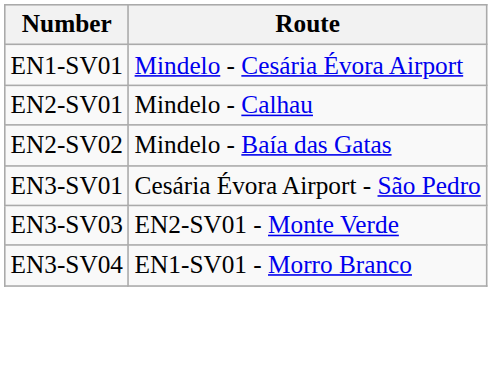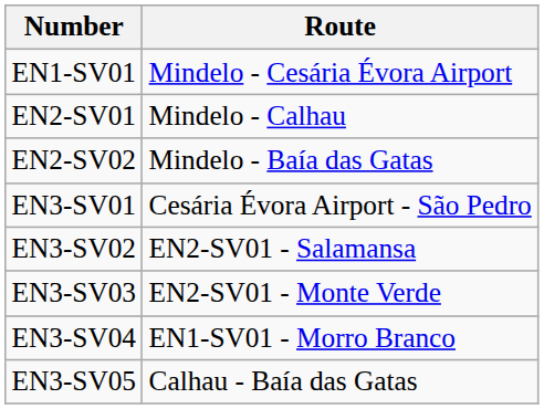+ row: EN3-SV02 | EN2-SV01 - Salamansa
+ row: EN3-SV05 | Calhau - Baía das Gatas
